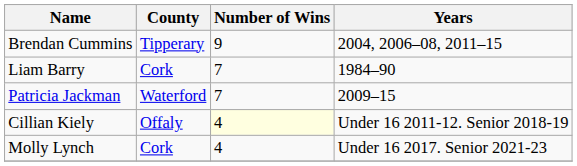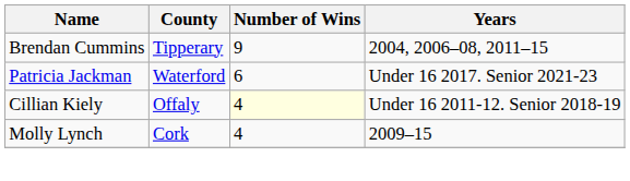- row: Liam Barry | Cork | 7 | 1984–90
Patricia Jackman | Number of Wins: 7 -> 6
Patricia Jackman | Years: 2009–15 -> Under 16 2017. Senior 2021-23
Molly Lynch | Years: Under 16 2017. Senior 2021-23 -> 2009–15
